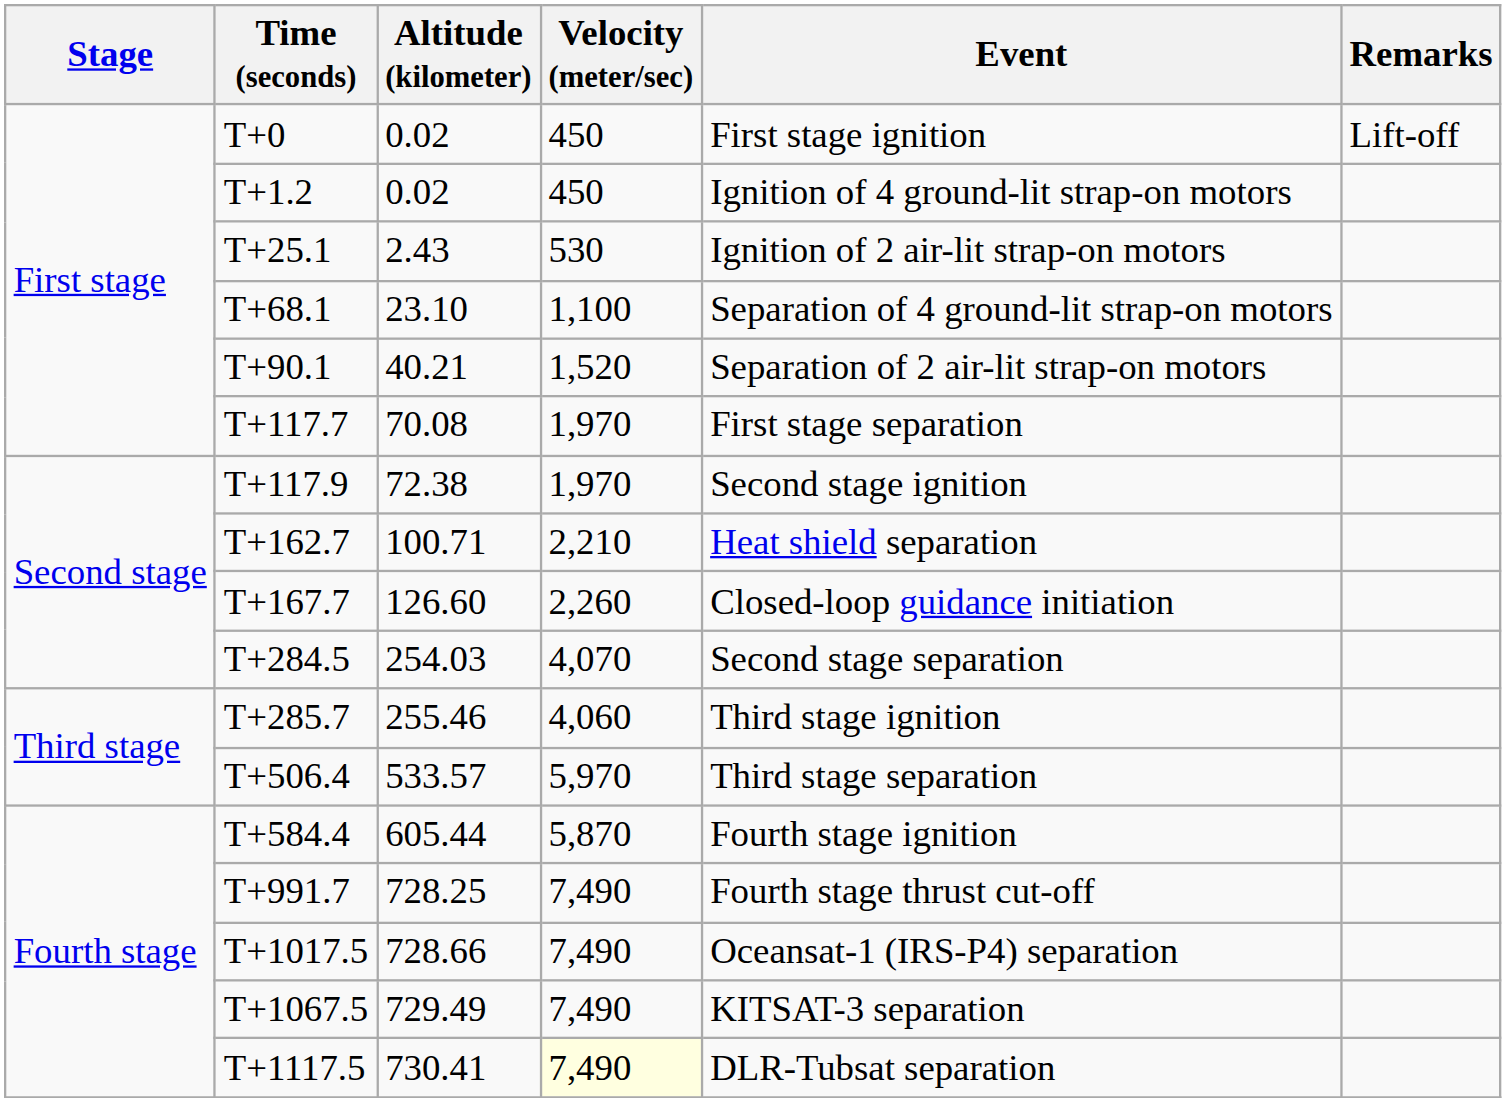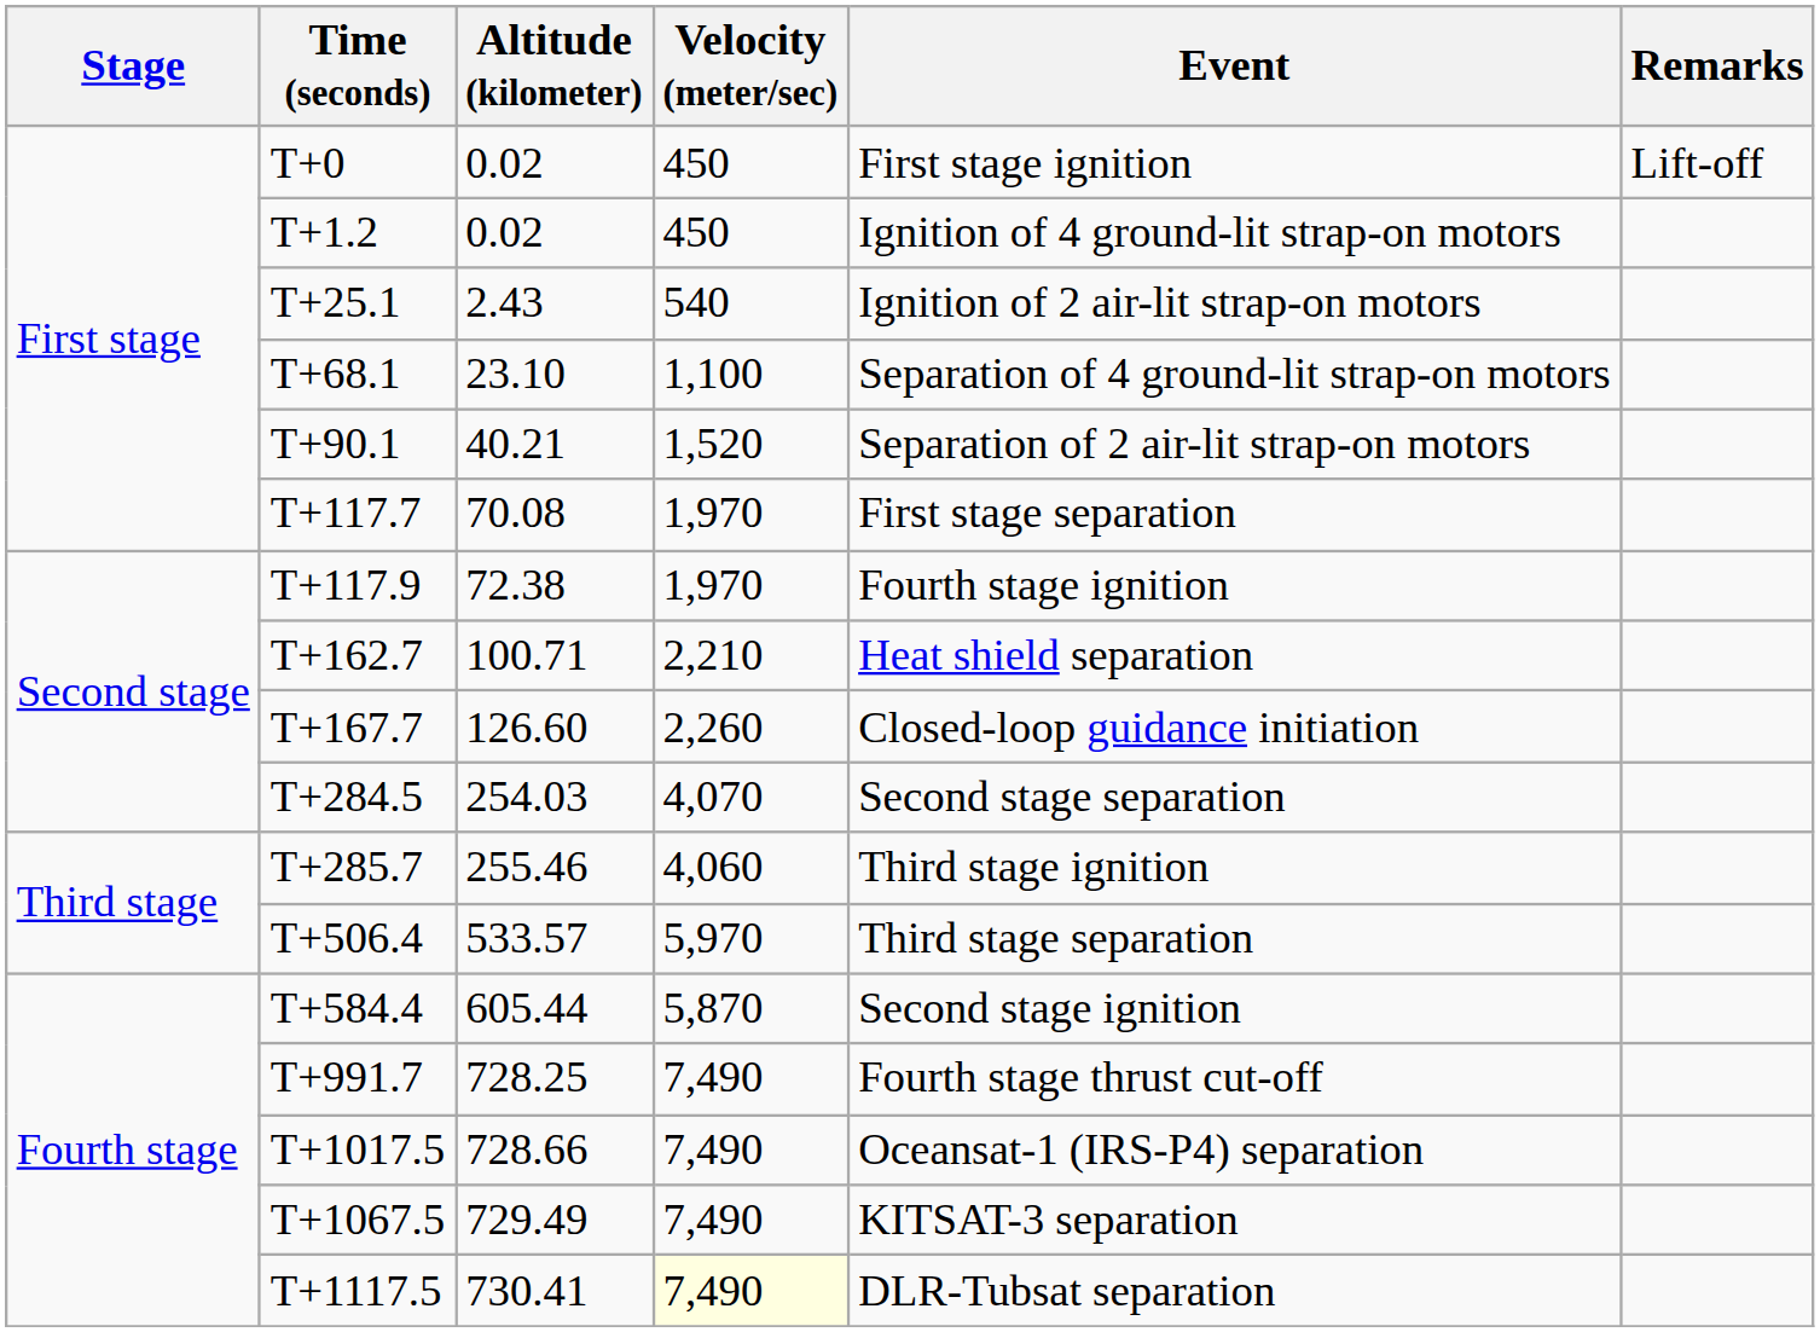T+25.1 | Velocity (meter/sec): 530 -> 540
T+117.9 | Event: Second stage ignition -> Fourth stage ignition
T+584.4 | Event: Fourth stage ignition -> Second stage ignition
